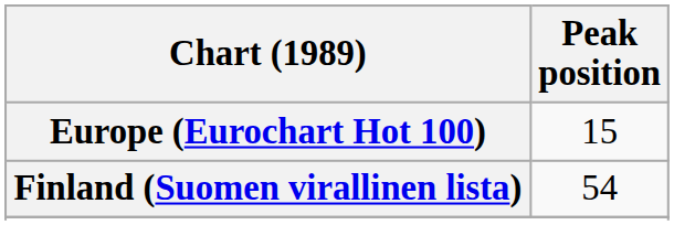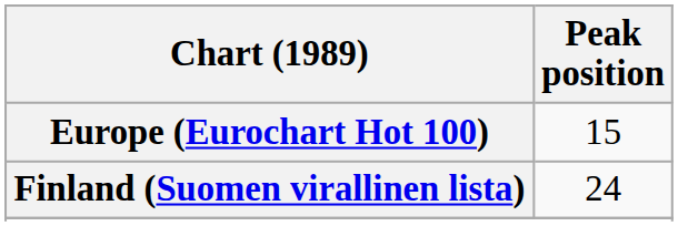Finland (Suomen virallinen lista) | Peak position: 54 -> 24
